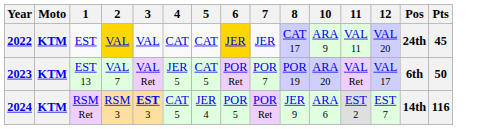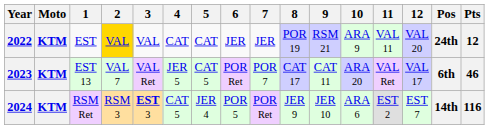+ column: 9 | RSM 21 | CAT 11 | JER 10
2022 | 6: gold background -> no background
2022 | 8: CAT 17 -> POR 19
2022 | Pts: 45 -> 12
2023 | 8: POR 19 -> CAT 17
2023 | Pts: 50 -> 46
